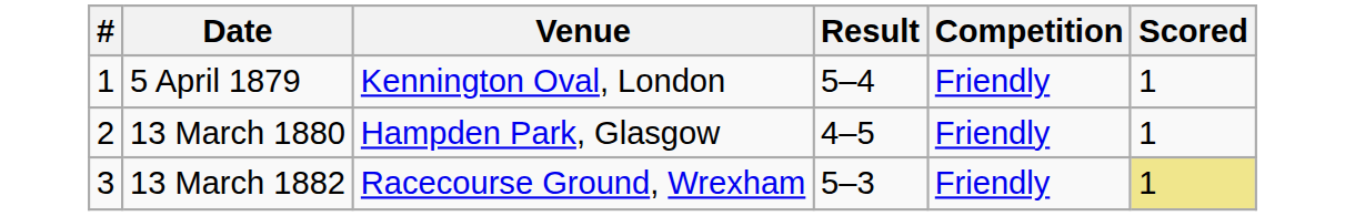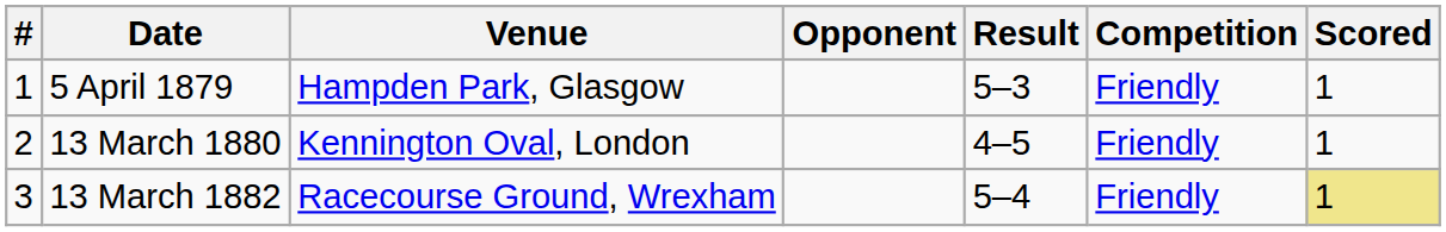+ column: Opponent
5 April 1879 | Venue: Kennington Oval, London -> Hampden Park, Glasgow
5 April 1879 | Result: 5–4 -> 5–3
13 March 1880 | Venue: Hampden Park, Glasgow -> Kennington Oval, London
13 March 1882 | Result: 5–3 -> 5–4
